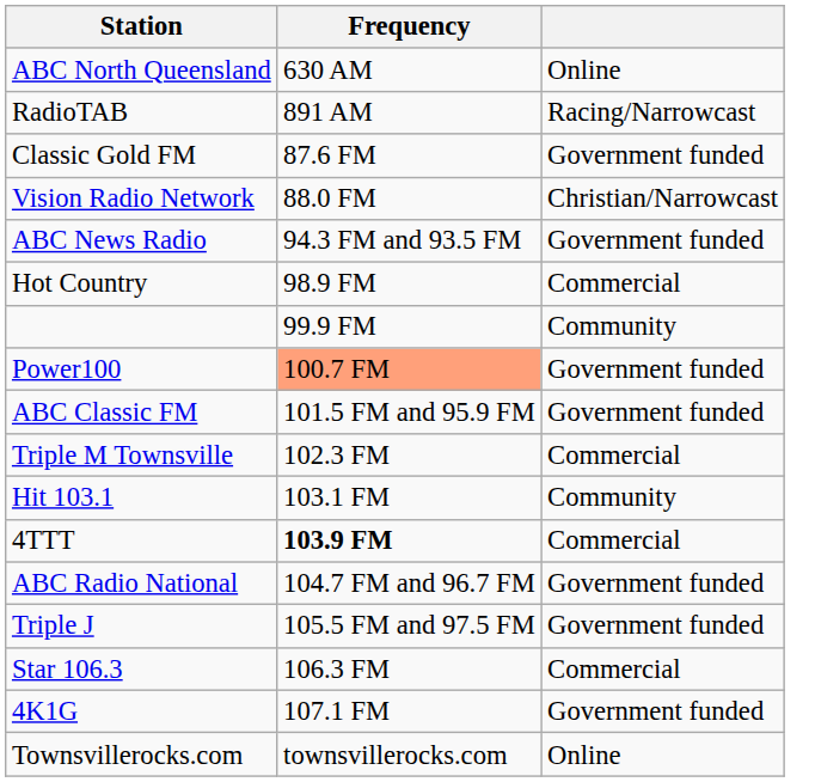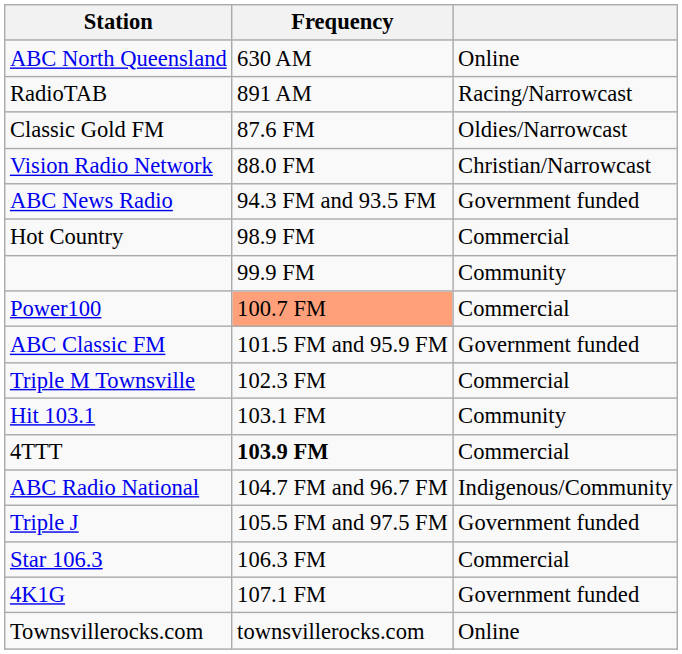Classic Gold FM | column 3: Government funded -> Oldies/Narrowcast
Power100 | column 3: Government funded -> Commercial
ABC Radio National | column 3: Government funded -> Indigenous/Community
